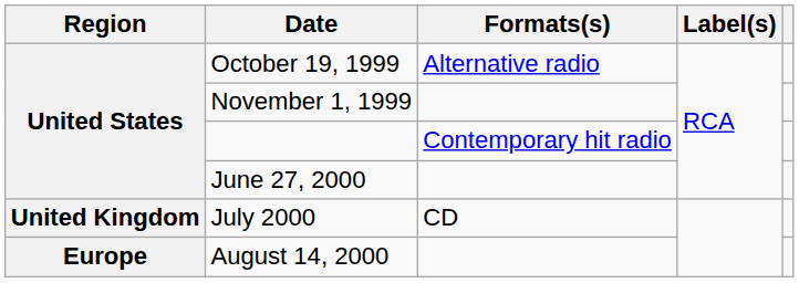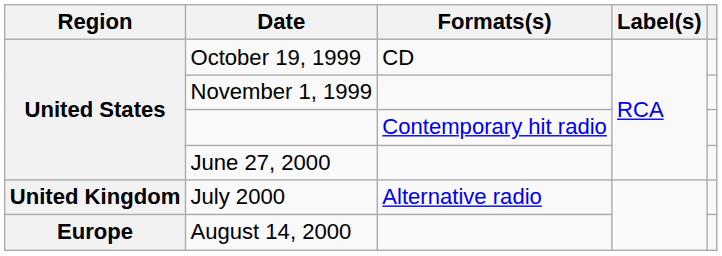October 19, 1999 | Formats(s): Alternative radio -> CD
July 2000 | Formats(s): CD -> Alternative radio
